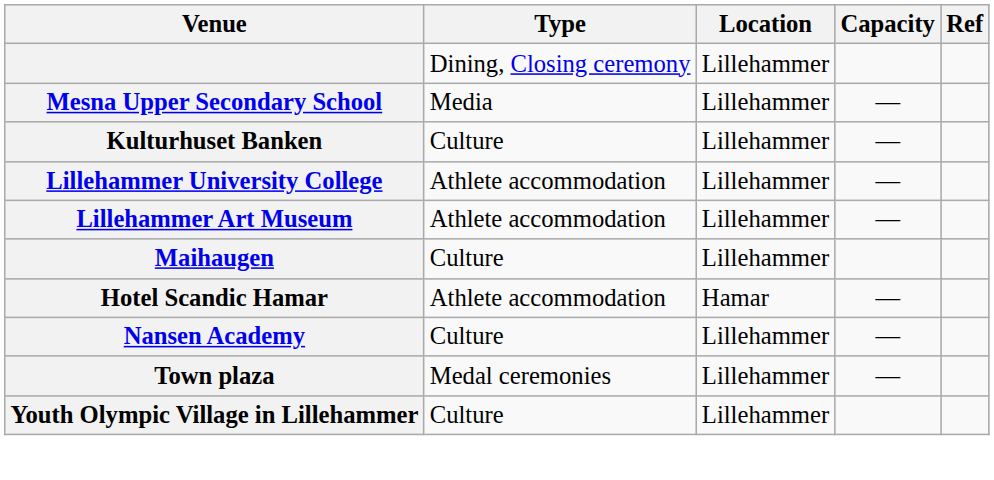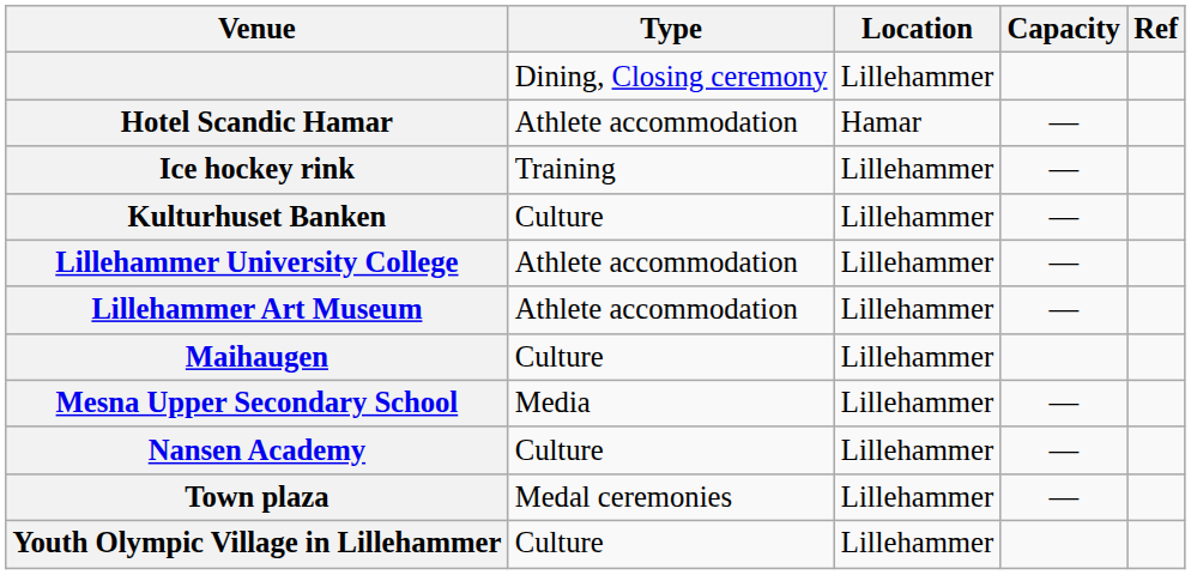rows swapped: Hotel Scandic Hamar <-> Mesna Upper Secondary School
+ row: Ice hockey rink | Training | Lillehammer | —
